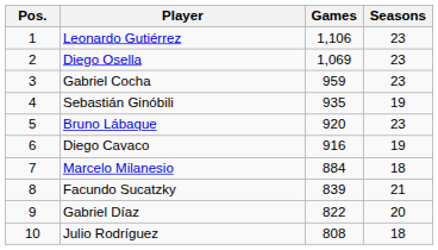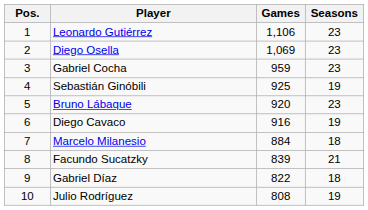Sebastián Ginóbili | Games: 935 -> 925
Gabriel Díaz | Seasons: 20 -> 18
Julio Rodríguez | Seasons: 18 -> 19
